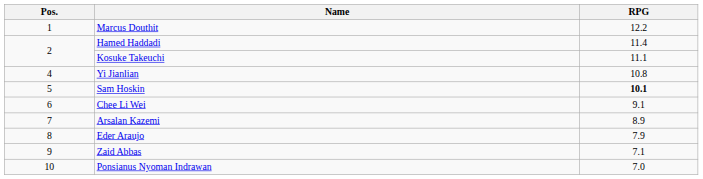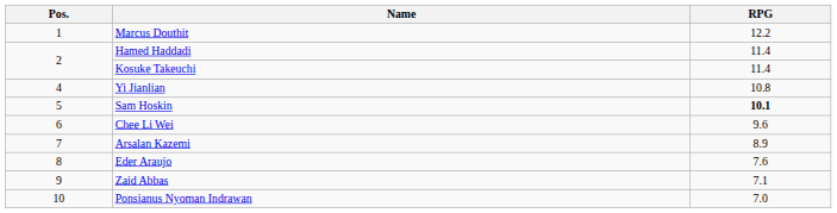Kosuke Takeuchi | RPG: 11.1 -> 11.4
Chee Li Wei | RPG: 9.1 -> 9.6
Eder Araujo | RPG: 7.9 -> 7.6
